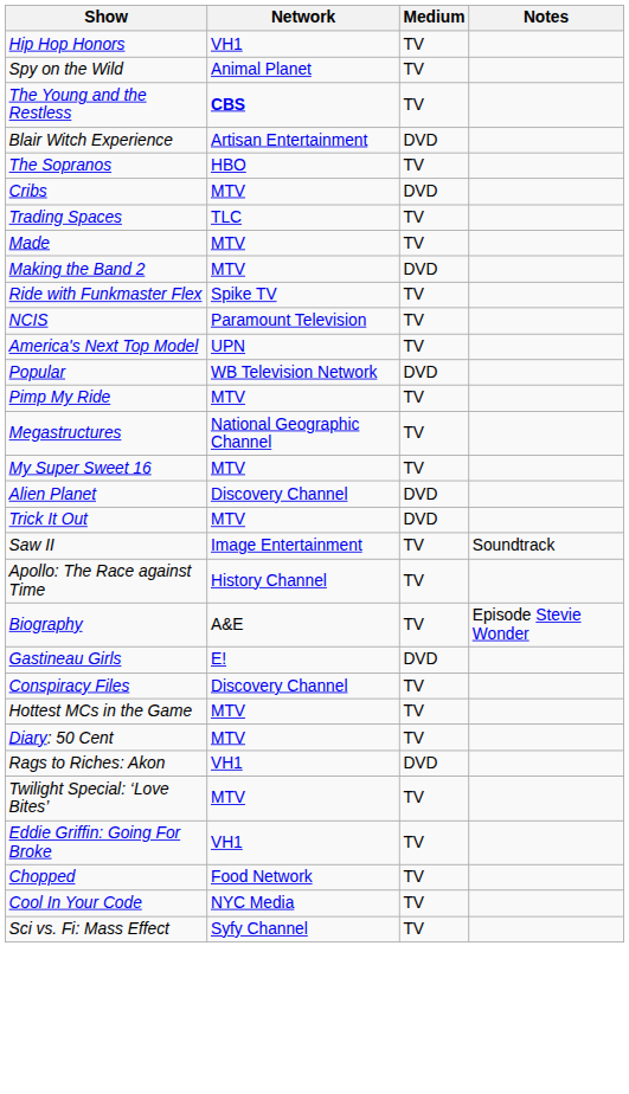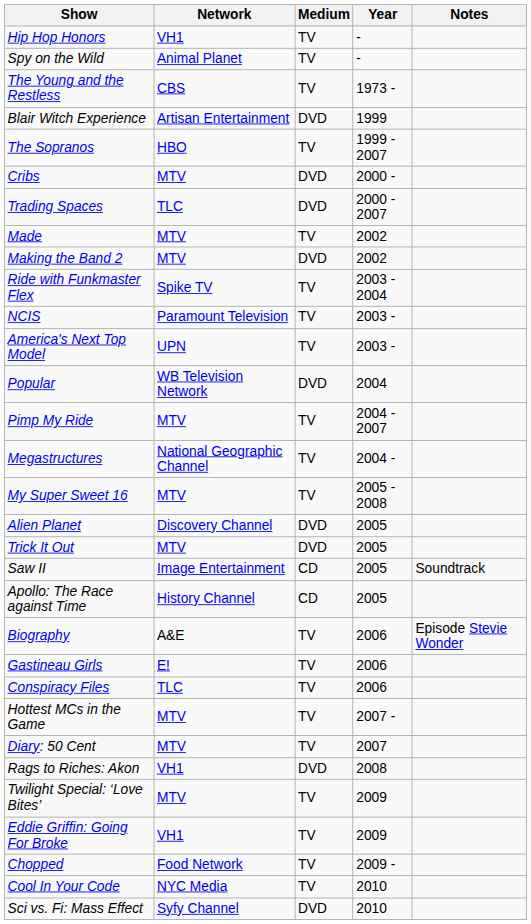+ column: Year | - | - | 1973 - | 1999 | 1999 - 2007 | 2000 - | 2000 - 2007 | 2002 | 2002 | 2003 - 2004 | 2003 - | 2003 - | 2004 | 2004 - 2007 | 2004 - | 2005 - 2008 | 2005 | 2005 | 2005 | 2005 | 2006 | 2006 | 2006 | 2007 - | 2007 | 2008 | 2009 | 2009 | 2009 - | 2010 | 2010
The Young and the Restless | Network: bold -> normal
Trading Spaces | Medium: TV -> DVD
Saw II | Medium: TV -> CD
Apollo: The Race against Time | Medium: TV -> CD
Gastineau Girls | Medium: DVD -> TV
Conspiracy Files | Network: Discovery Channel -> TLC
Sci vs. Fi: Mass Effect | Medium: TV -> DVD
